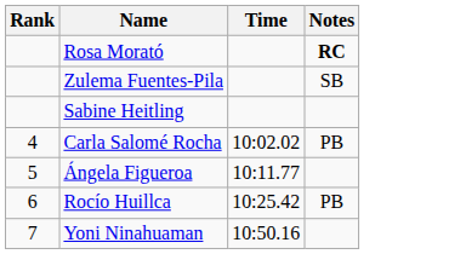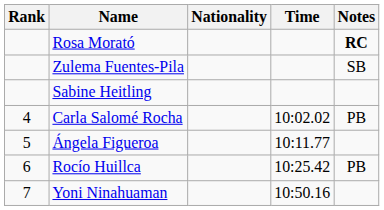+ column: Nationality
